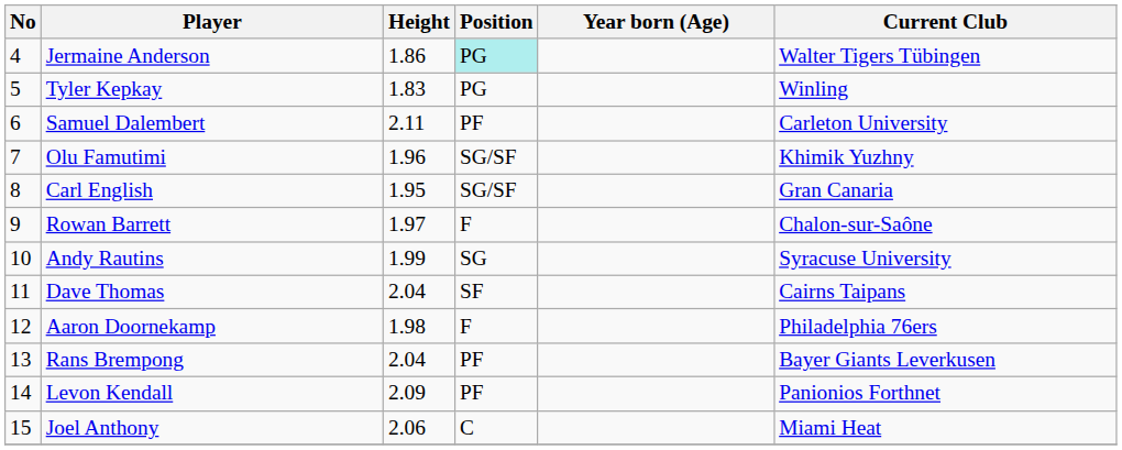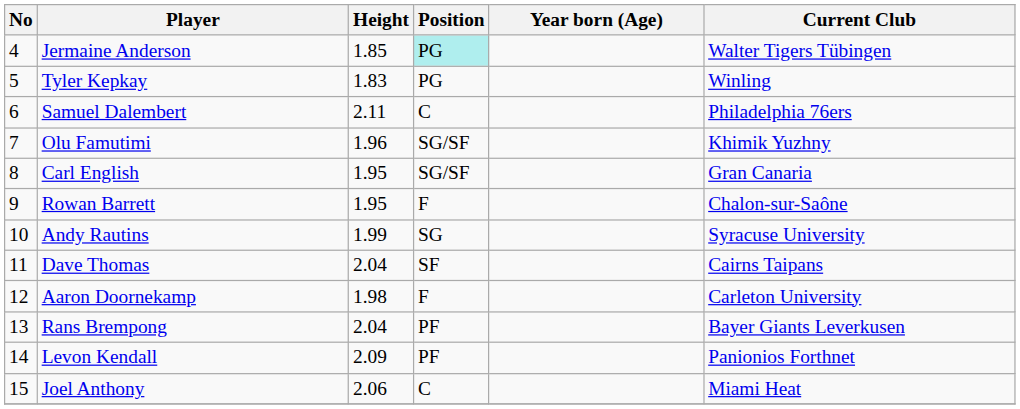Jermaine Anderson | Height: 1.86 -> 1.85
Samuel Dalembert | Position: PF -> C
Samuel Dalembert | Current Club: Carleton University -> Philadelphia 76ers
Rowan Barrett | Height: 1.97 -> 1.95
Aaron Doornekamp | Current Club: Philadelphia 76ers -> Carleton University
